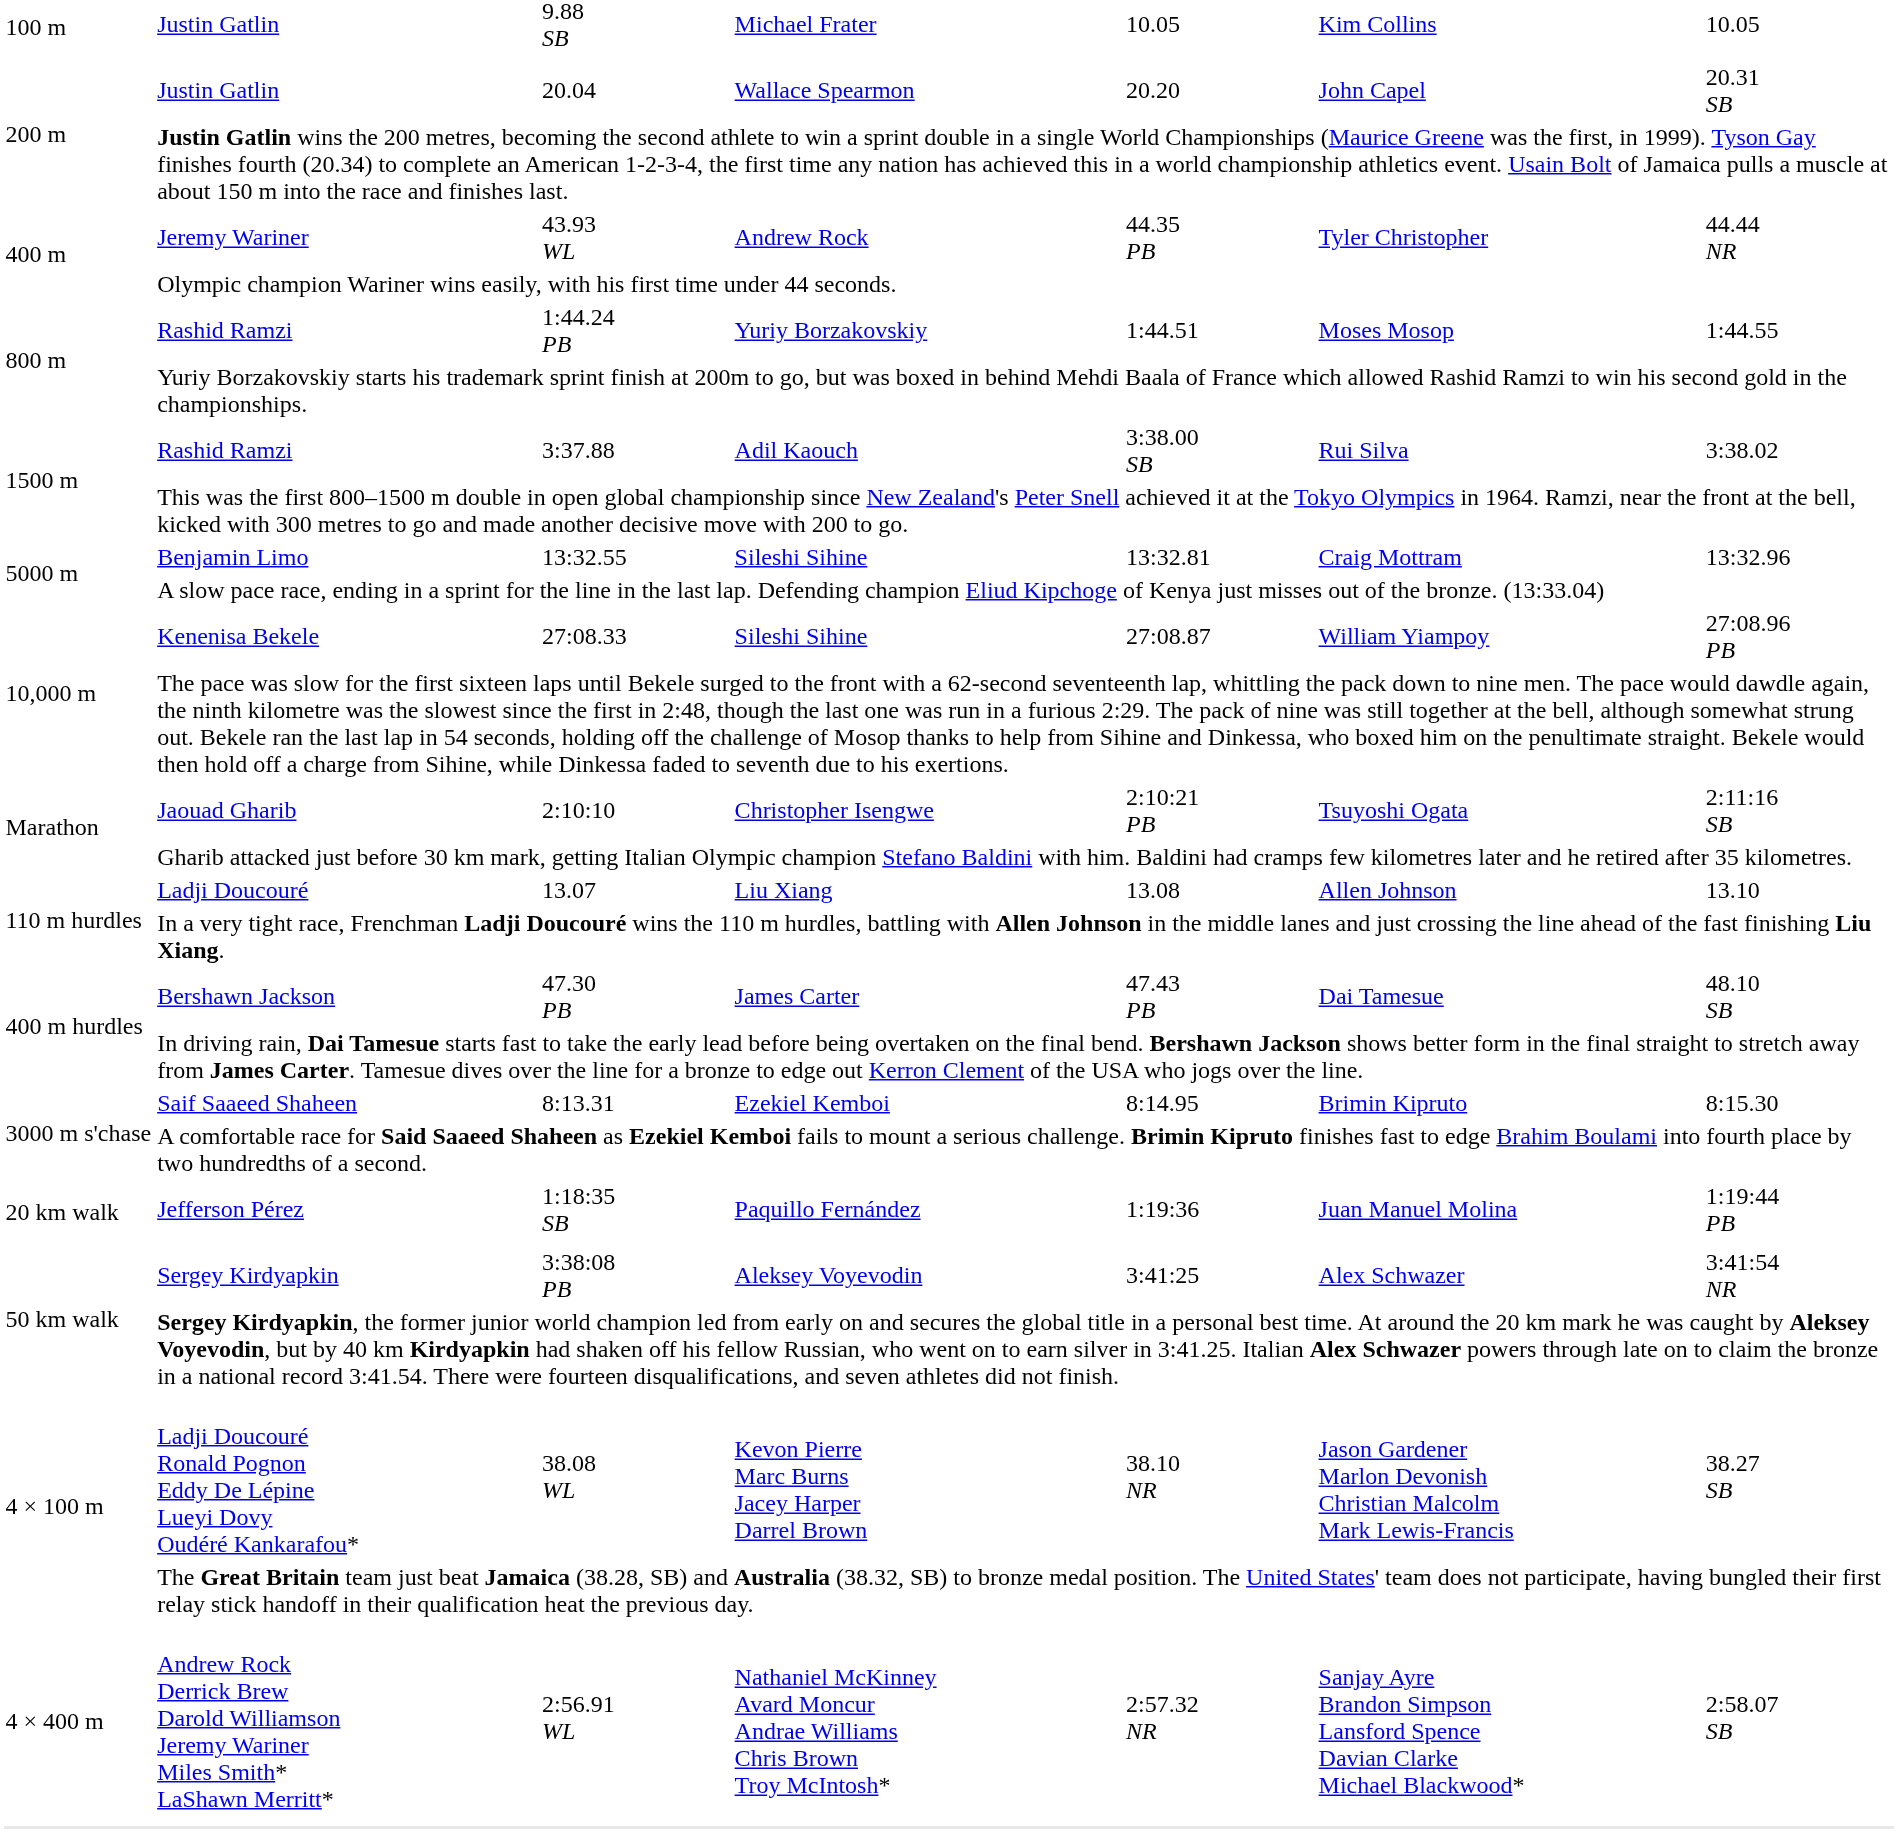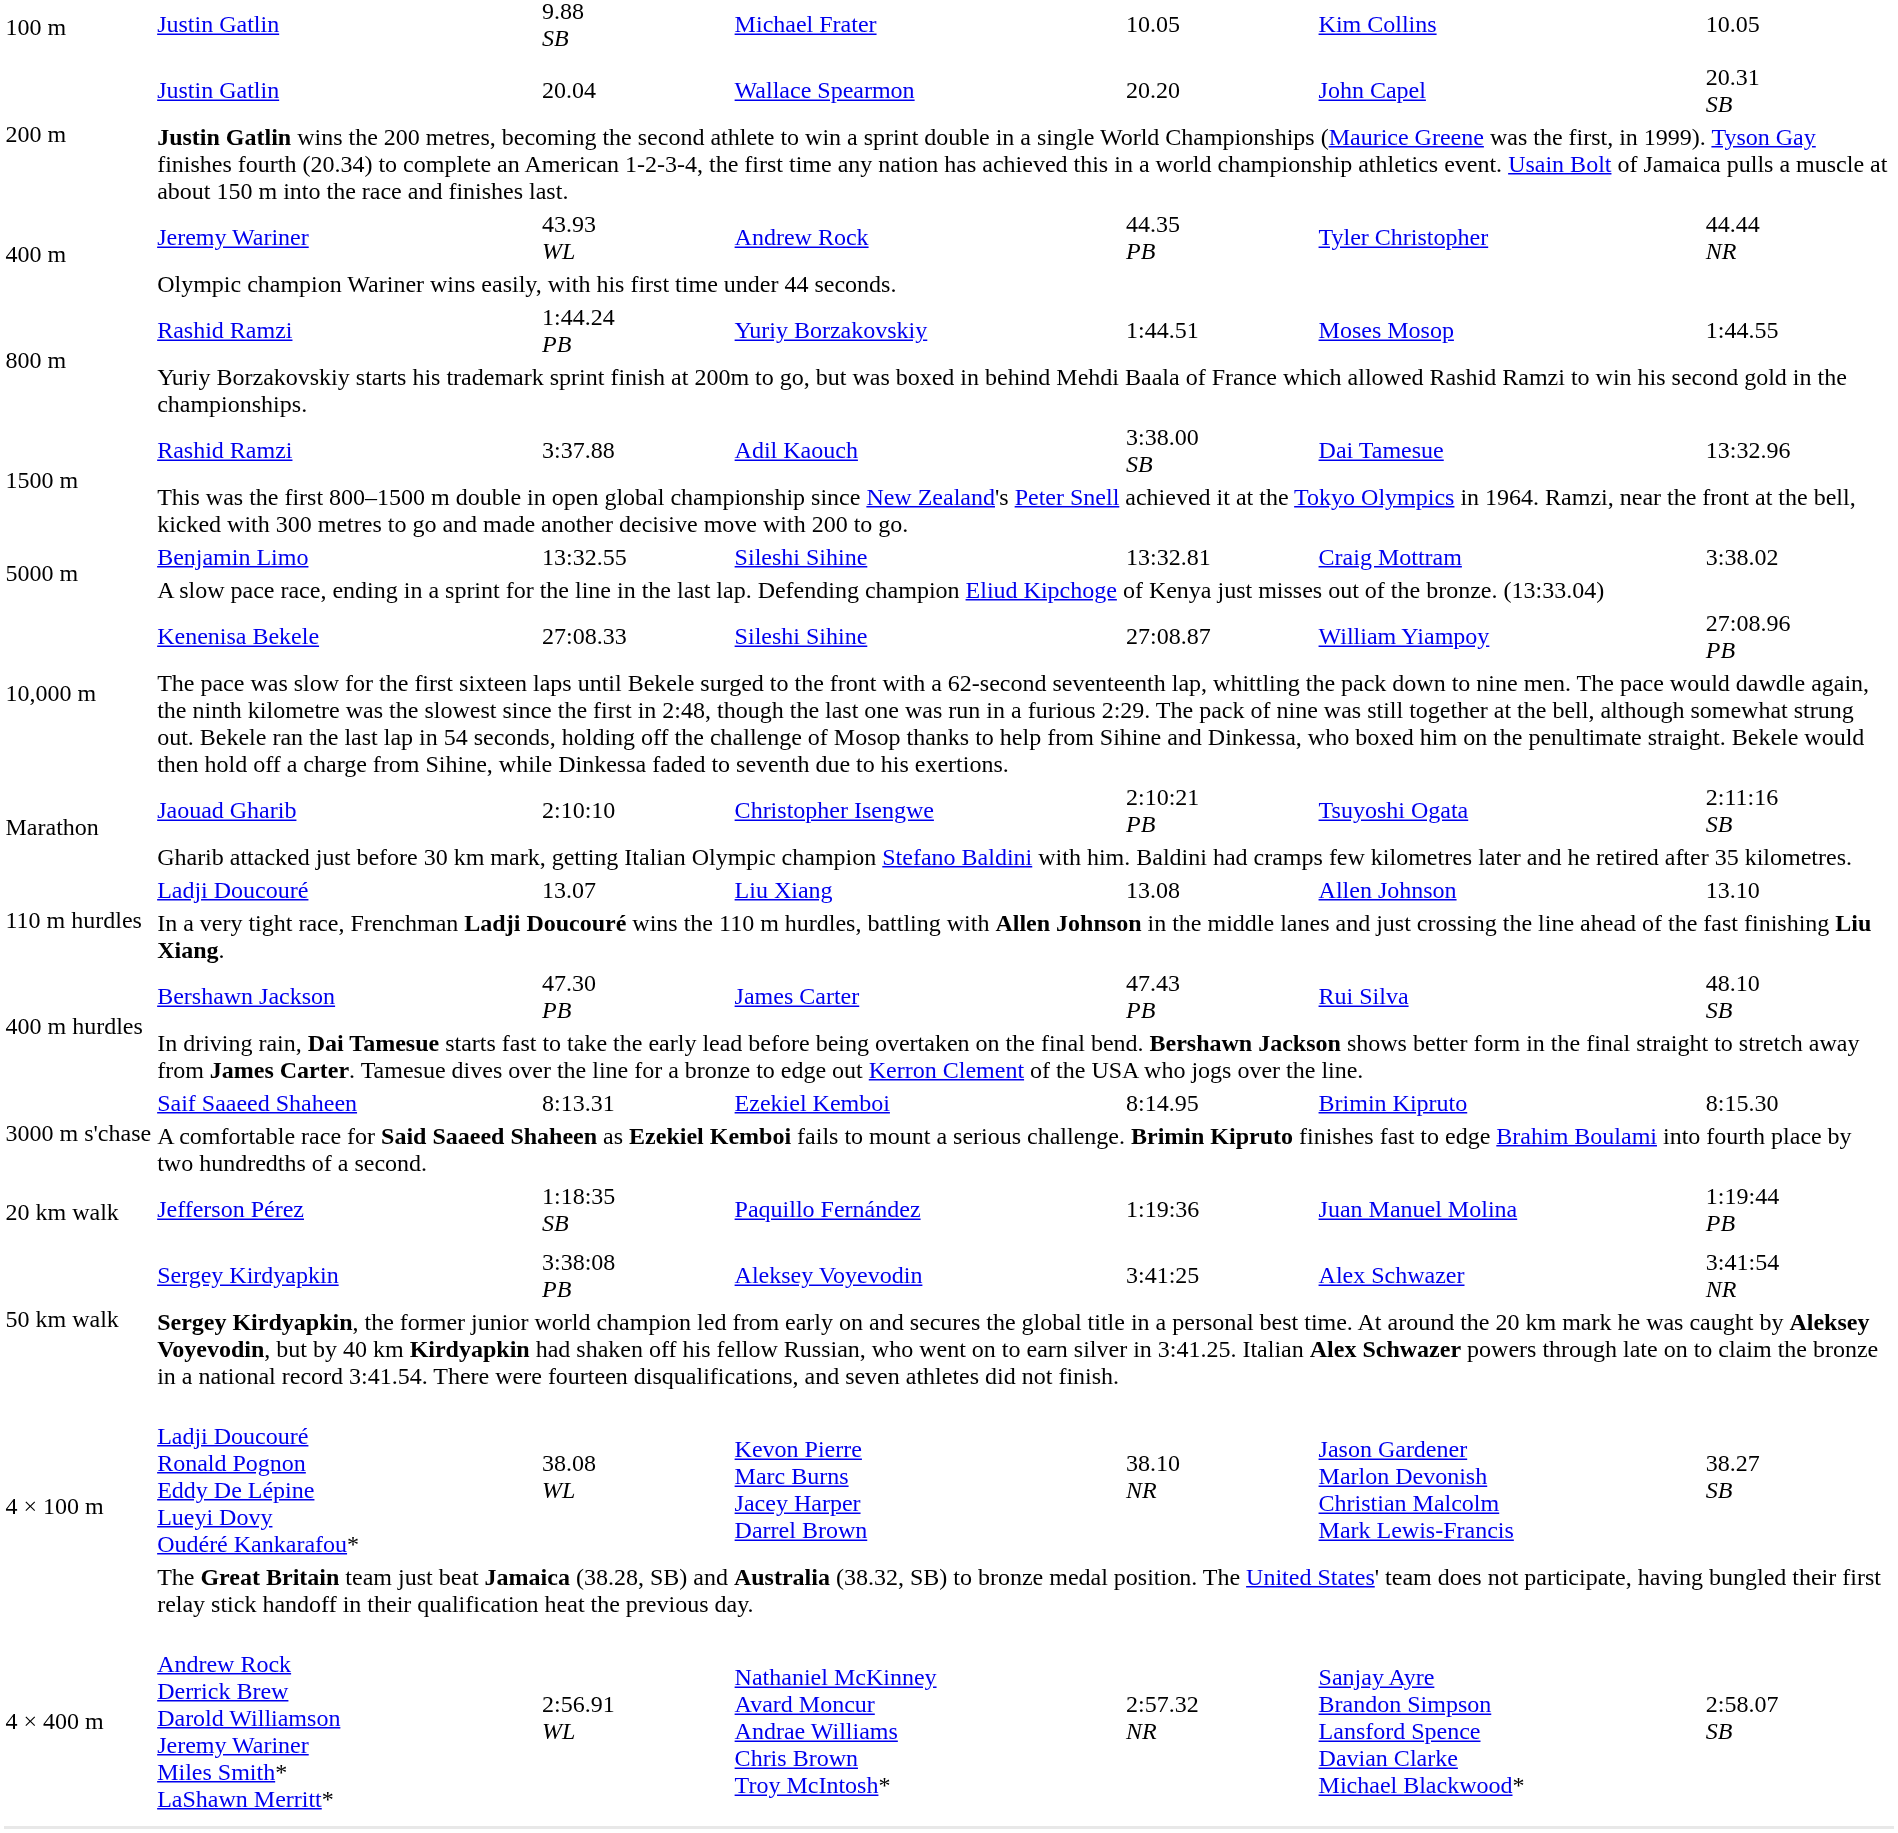3:37.88 | column 6: Rui Silva -> Dai Tamesue
3:37.88 | column 7: 3:38.02 -> 13:32.96
13:32.55 | column 7: 13:32.96 -> 3:38.02
47.30 PB | column 6: Dai Tamesue -> Rui Silva
